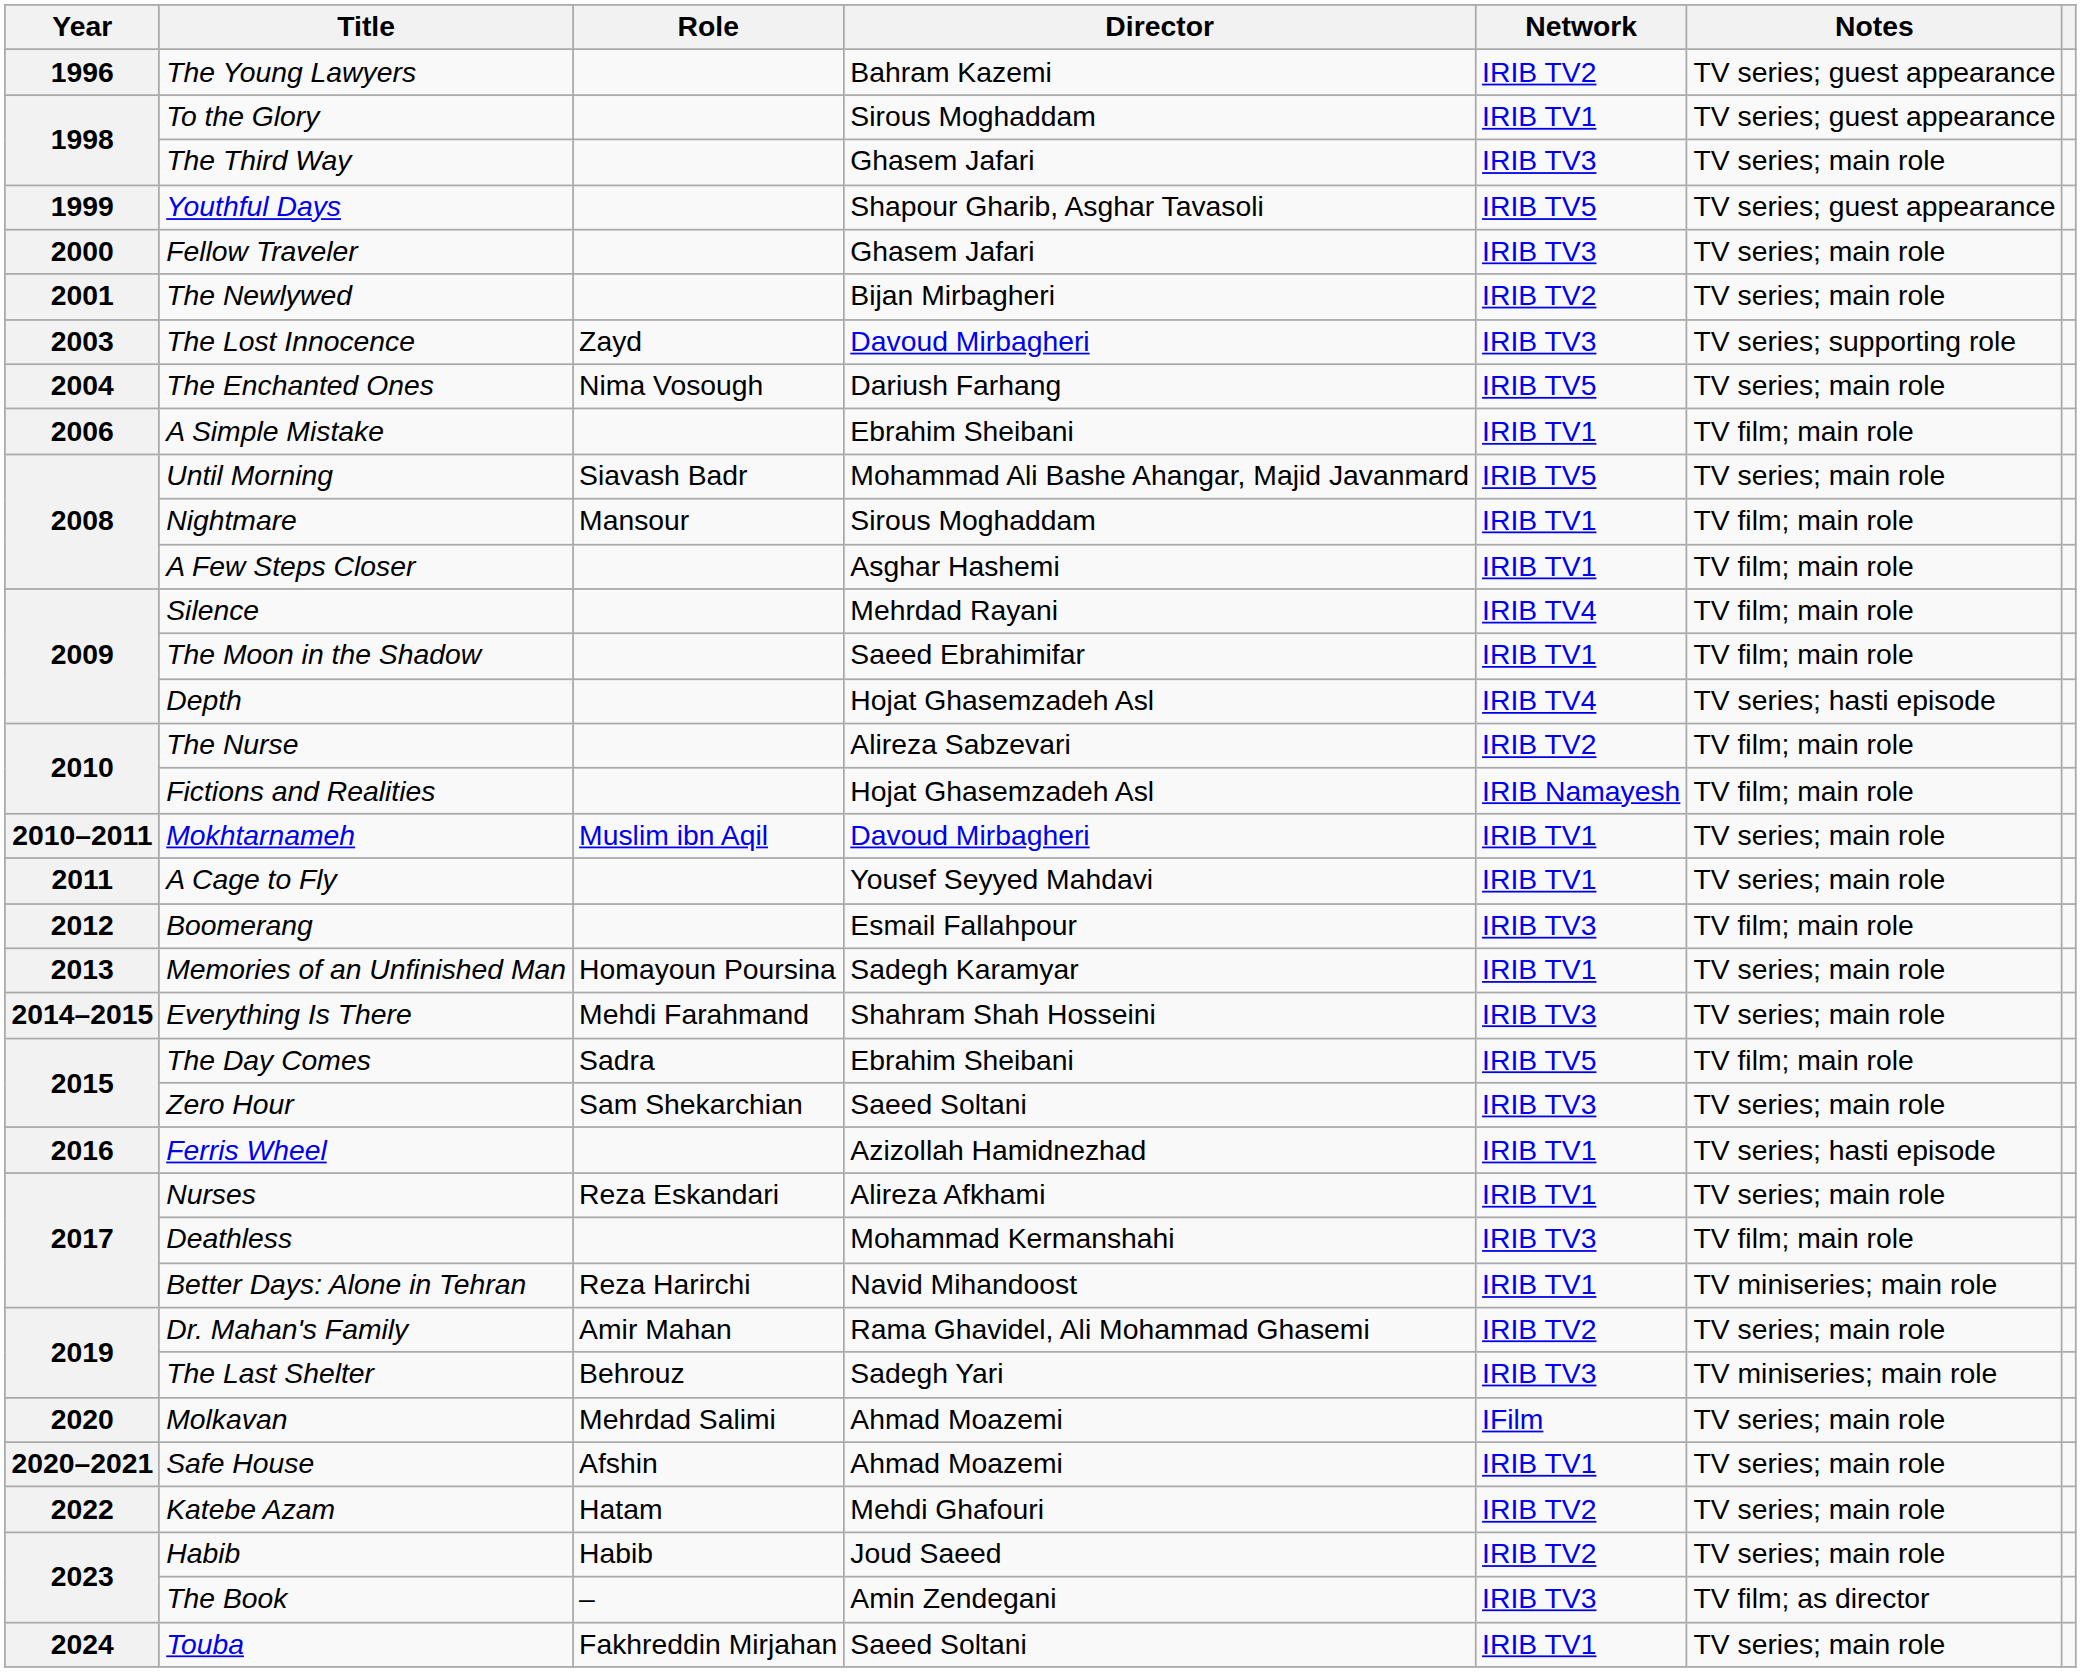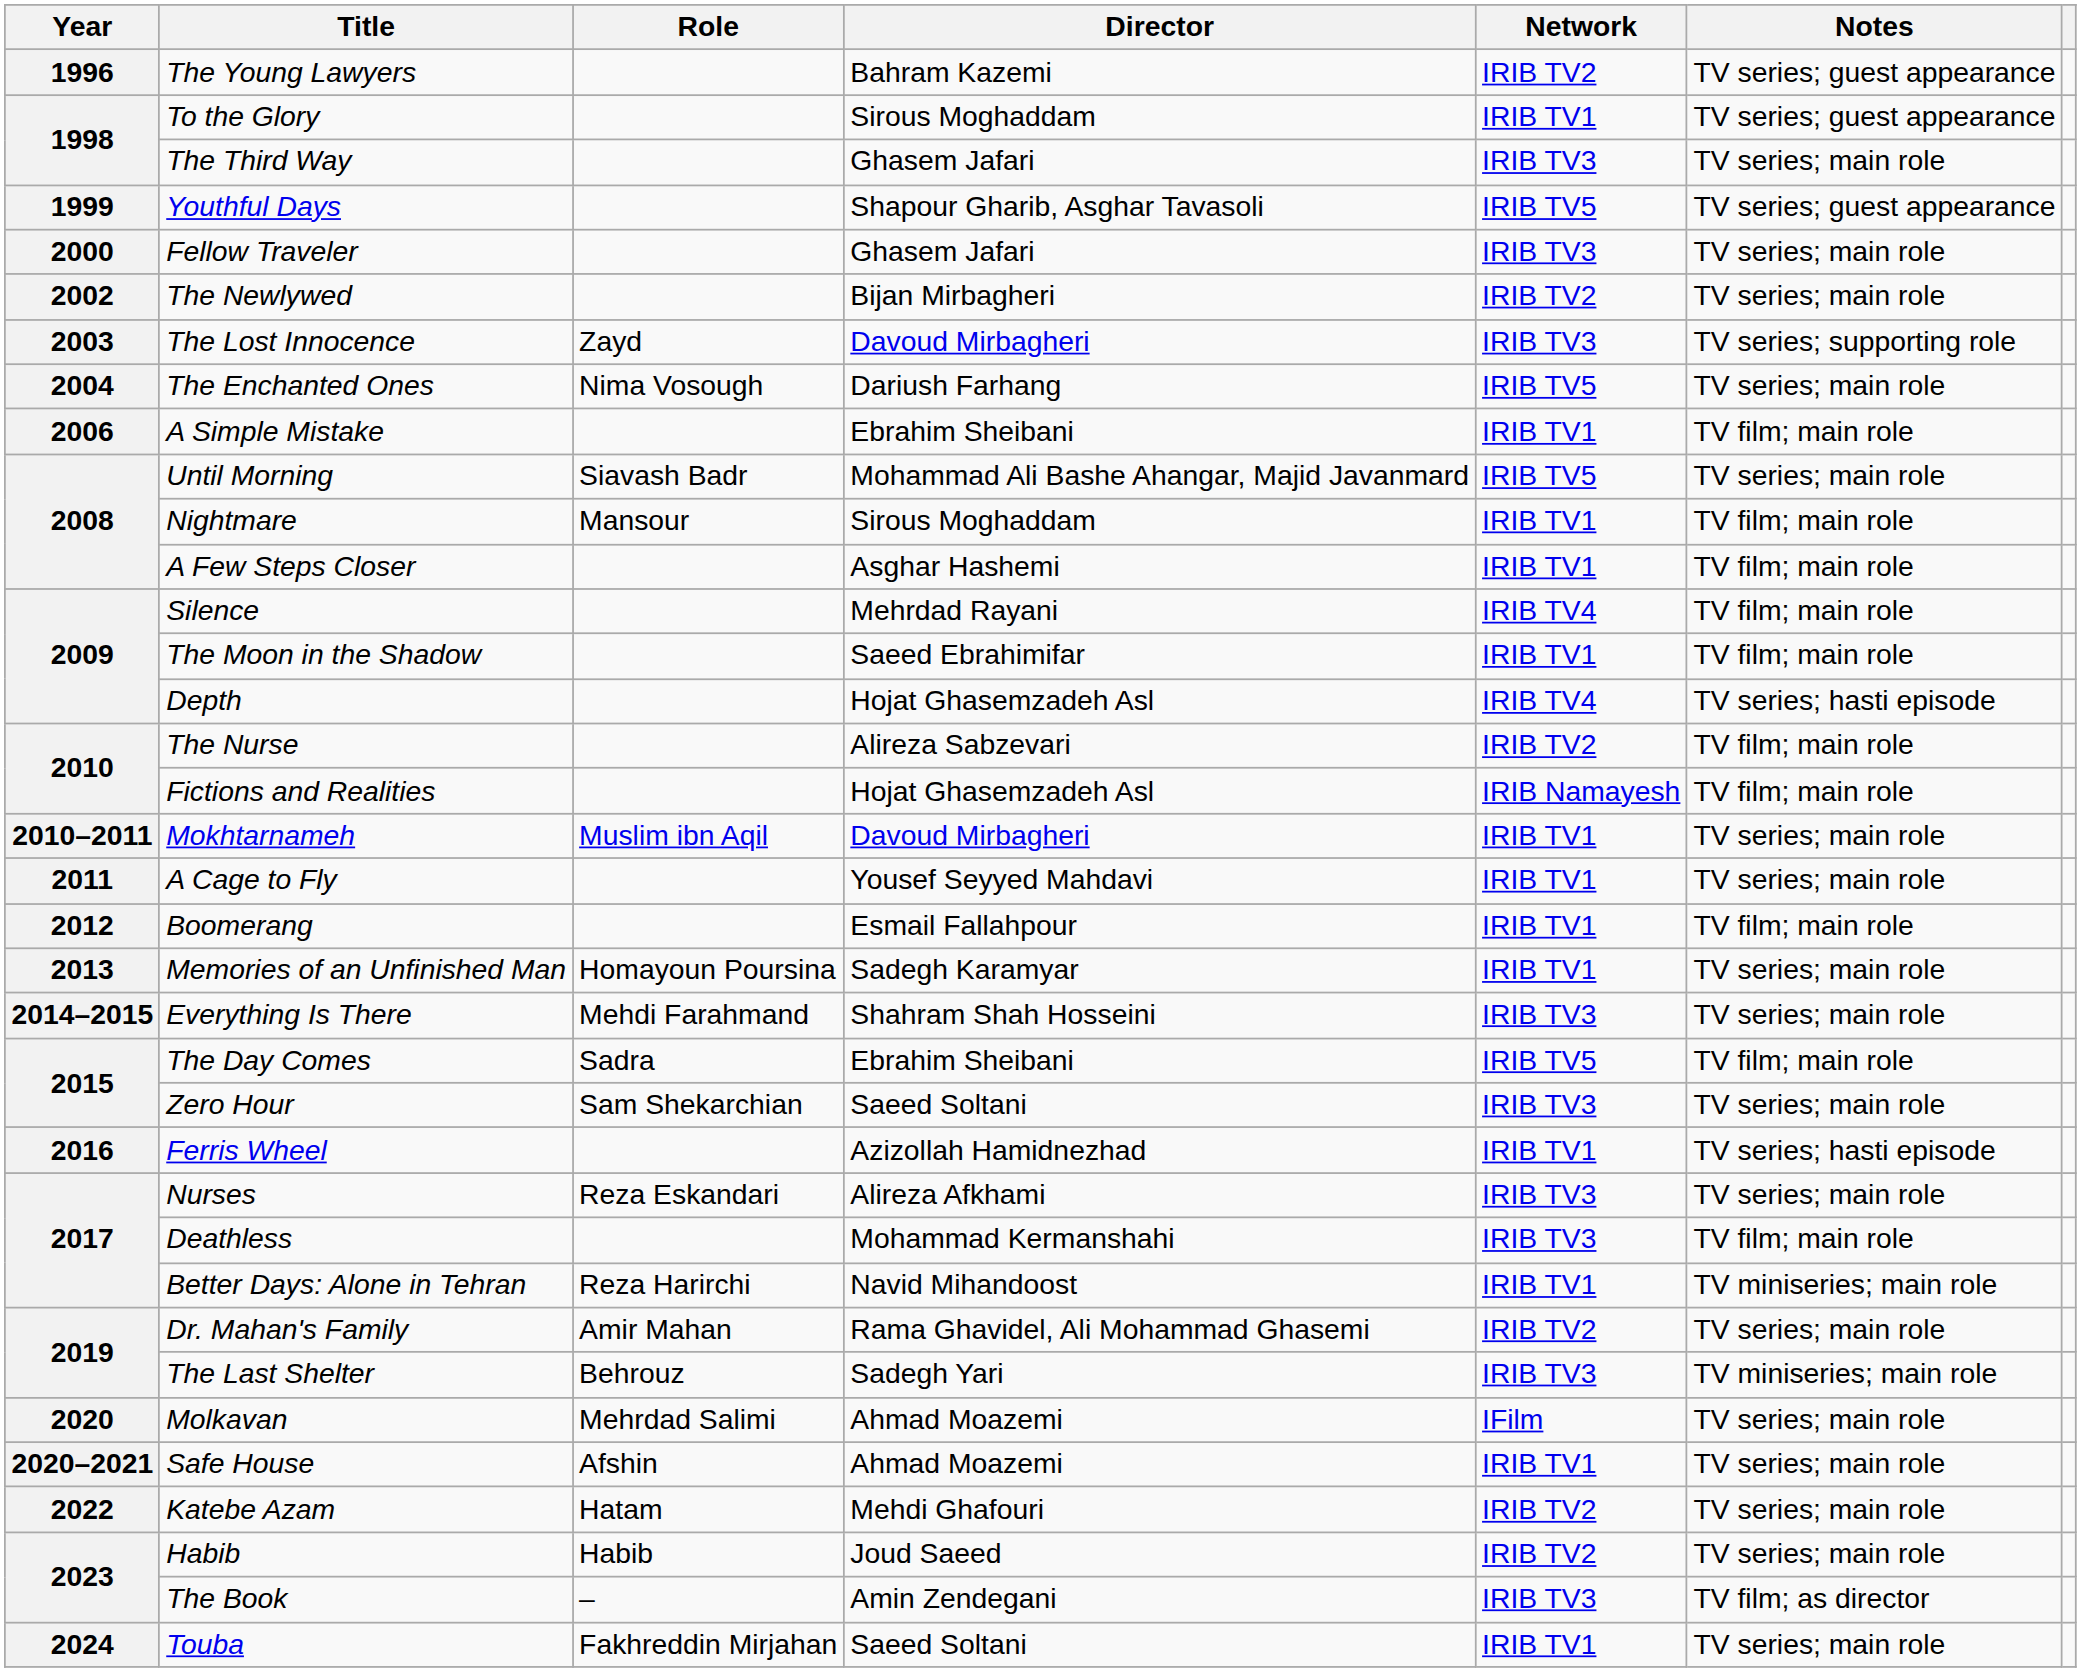The Newlywed | Year: 2001 -> 2002
Boomerang | Network: IRIB TV3 -> IRIB TV1
Nurses | Network: IRIB TV1 -> IRIB TV3
